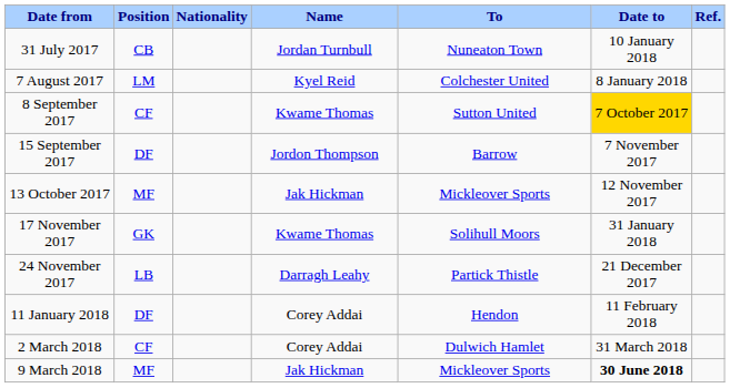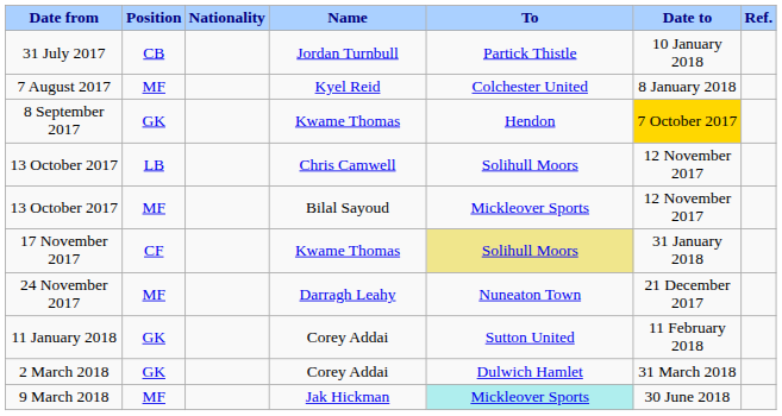31 July 2017 | To: Nuneaton Town -> Partick Thistle
7 August 2017 | Position: LM -> MF
8 September 2017 | Position: CF -> GK
8 September 2017 | To: Sutton United -> Hendon
- row: 15 September 2017 | DF | Jordon Thompson | Barrow | 7 November 2017
+ row: 13 October 2017 | LB | Chris Camwell | Solihull Moors | 12 November 2017
+ row: 13 October 2017 | MF | Bilal Sayoud | Mickleover Sports | 12 November 2017
- row: 13 October 2017 | MF | Jak Hickman | Mickleover Sports | 12 November 2017
17 November 2017 | Position: GK -> CF
17 November 2017 | To: no background -> khaki background
24 November 2017 | Position: LB -> MF
24 November 2017 | To: Partick Thistle -> Nuneaton Town
11 January 2018 | Position: DF -> GK
11 January 2018 | To: Hendon -> Sutton United
2 March 2018 | Position: CF -> GK
9 March 2018 | To: no background -> paleturquoise background
9 March 2018 | Date to: bold -> normal
